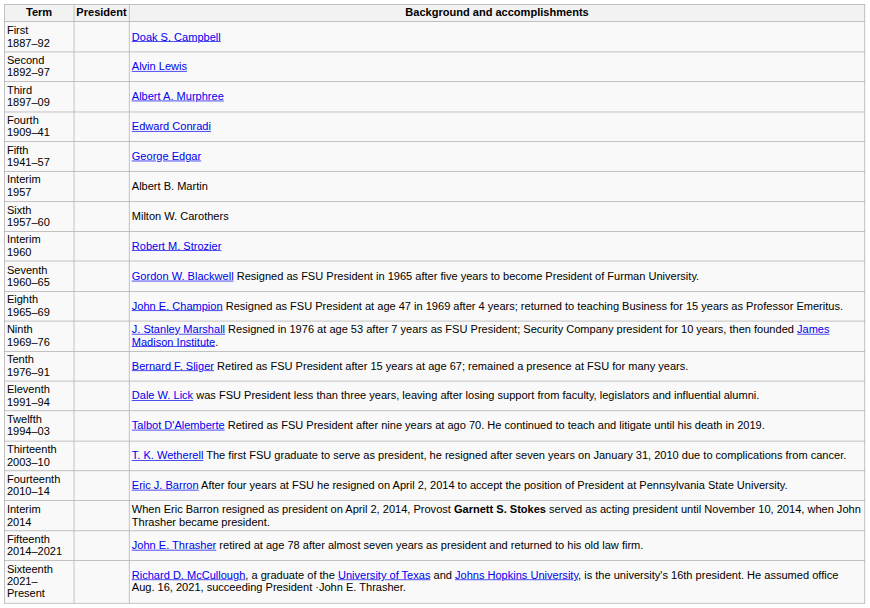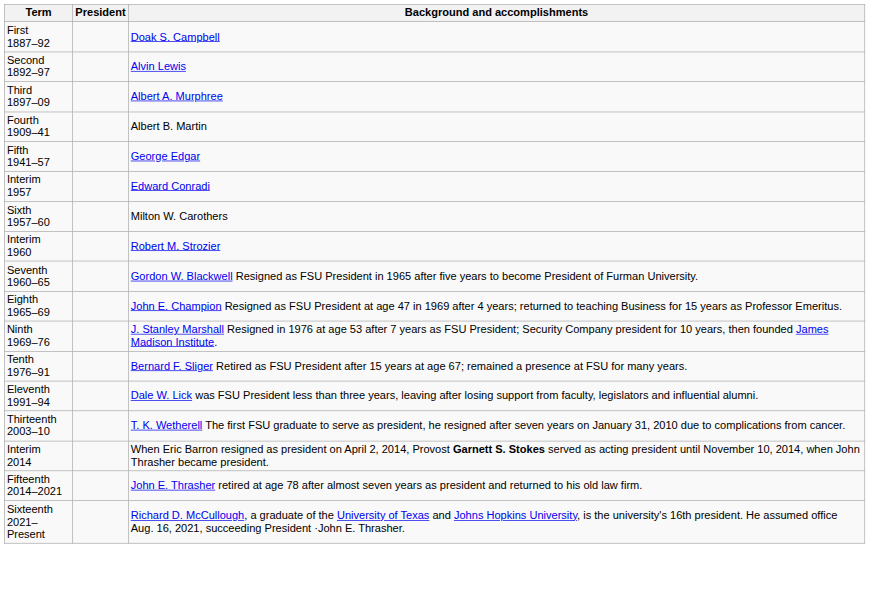Fourth 1909–41 | Background and accomplishments: Edward Conradi -> Albert B. Martin
Interim 1957 | Background and accomplishments: Albert B. Martin -> Edward Conradi
- row: Twelfth 1994–03 | Talbot D'Alemberte Retired as FSU President after nine years at ago 70. He continued to teach and litigate until his death in 2019.
- row: Fourteenth 2010–14 | Eric J. Barron After four years at FSU he resigned on April 2, 2014 to accept the position of President at Pennsylvania State University.
